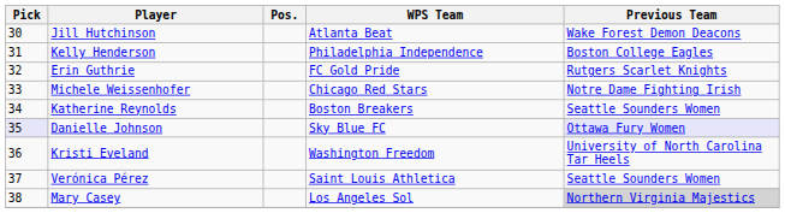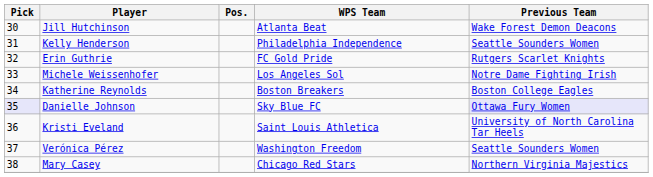Kelly Henderson | Previous Team: Boston College Eagles -> Seattle Sounders Women
Michele Weissenhofer | WPS Team: Chicago Red Stars -> Los Angeles Sol
Katherine Reynolds | Previous Team: Seattle Sounders Women -> Boston College Eagles
Kristi Eveland | WPS Team: Washington Freedom -> Saint Louis Athletica
Verónica Pérez | WPS Team: Saint Louis Athletica -> Washington Freedom
Mary Casey | WPS Team: Los Angeles Sol -> Chicago Red Stars
Mary Casey | Previous Team: lightgrey background -> no background
